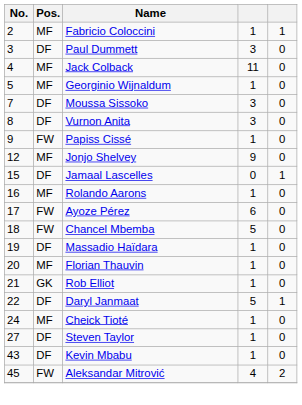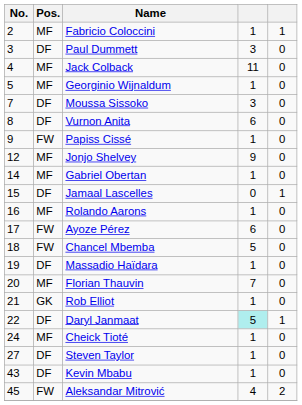Vurnon Anita | column 4: 3 -> 6
+ row: 14 | MF | Gabriel Obertan | 1 | 0
Florian Thauvin | column 4: 1 -> 7
Daryl Janmaat | column 4: no background -> paleturquoise background
